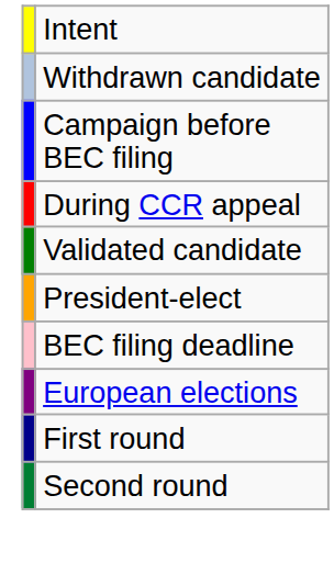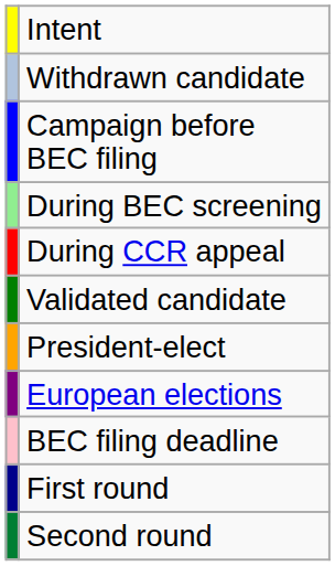+ row: During BEC screening
rows swapped: European elections <-> BEC filing deadline
